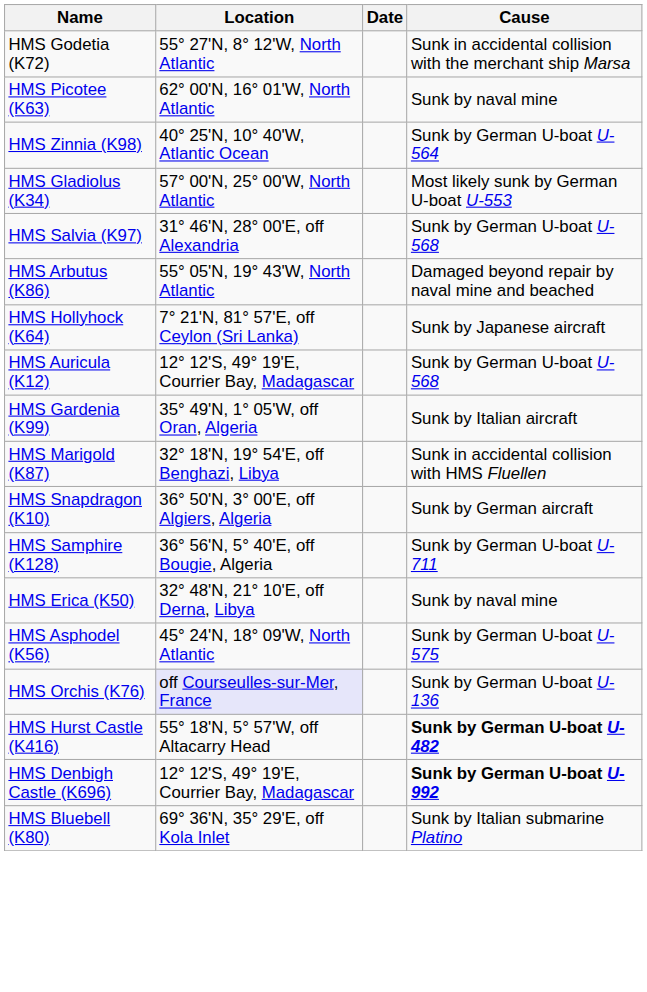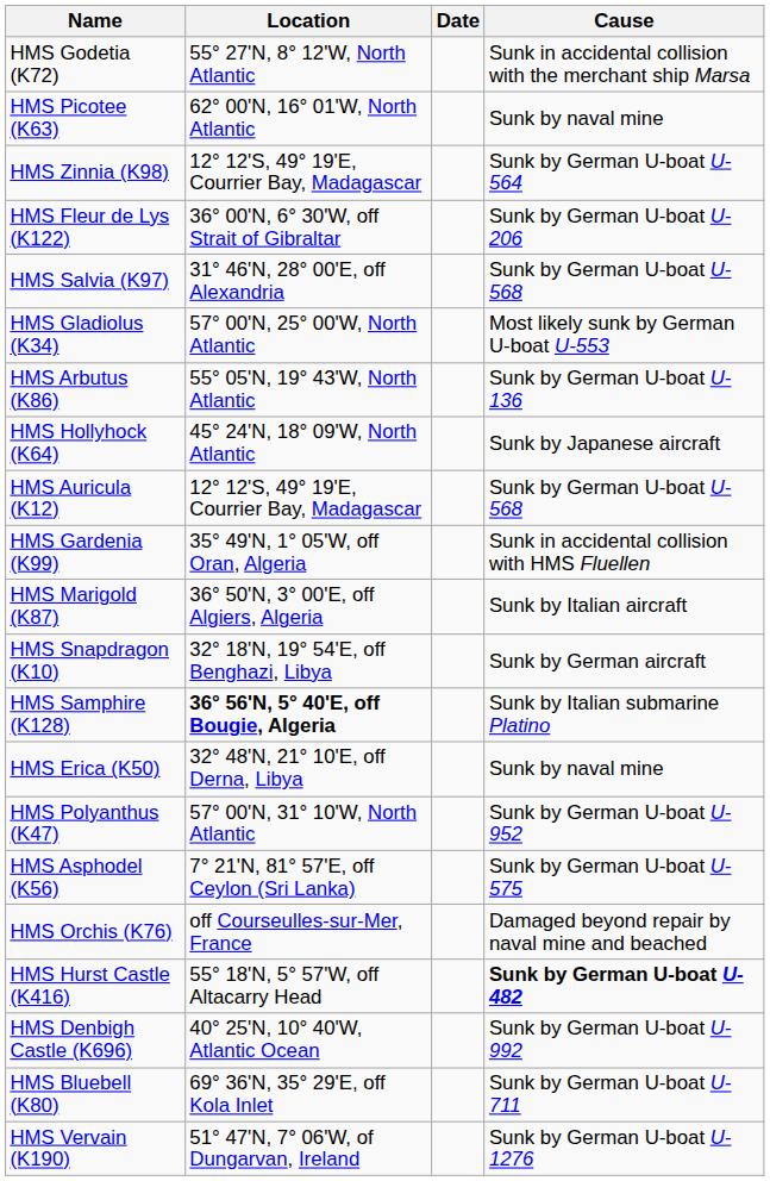HMS Zinnia (K98) | Location: 40° 25'N, 10° 40'W, Atlantic Ocean -> 12° 12'S, 49° 19'E, Courrier Bay, Madagascar
+ row: HMS Fleur de Lys (K122) | 36° 00'N, 6° 30'W, off Strait of Gibraltar | Sunk by German U-boat U-206
rows swapped: HMS Gladiolus (K34) <-> HMS Salvia (K97)
HMS Arbutus (K86) | Cause: Damaged beyond repair by naval mine and beached -> Sunk by German U-boat U-136
HMS Hollyhock (K64) | Location: 7° 21'N, 81° 57'E, off Ceylon (Sri Lanka) -> 45° 24'N, 18° 09'W, North Atlantic
HMS Gardenia (K99) | Cause: Sunk by Italian aircraft -> Sunk in accidental collision with HMS Fluellen
HMS Marigold (K87) | Location: 32° 18'N, 19° 54'E, off Benghazi, Libya -> 36° 50'N, 3° 00'E, off Algiers, Algeria
HMS Marigold (K87) | Cause: Sunk in accidental collision with HMS Fluellen -> Sunk by Italian aircraft
HMS Snapdragon (K10) | Location: 36° 50'N, 3° 00'E, off Algiers, Algeria -> 32° 18'N, 19° 54'E, off Benghazi, Libya
HMS Samphire (K128) | Location: normal -> bold
HMS Samphire (K128) | Cause: Sunk by German U-boat U-711 -> Sunk by Italian submarine Platino
+ row: HMS Polyanthus (K47) | 57° 00'N, 31° 10'W, North Atlantic | Sunk by German U-boat U-952
HMS Asphodel (K56) | Location: 45° 24'N, 18° 09'W, North Atlantic -> 7° 21'N, 81° 57'E, off Ceylon (Sri Lanka)
HMS Orchis (K76) | Location: lavender background -> no background
HMS Orchis (K76) | Cause: Sunk by German U-boat U-136 -> Damaged beyond repair by naval mine and beached
HMS Denbigh Castle (K696) | Location: 12° 12'S, 49° 19'E, Courrier Bay, Madagascar -> 40° 25'N, 10° 40'W, Atlantic Ocean
HMS Denbigh Castle (K696) | Cause: bold -> normal
HMS Bluebell (K80) | Cause: Sunk by Italian submarine Platino -> Sunk by German U-boat U-711
+ row: HMS Vervain (K190) | 51° 47'N, 7° 06'W, of Dungarvan, Ireland | Sunk by German U-boat U-1276
